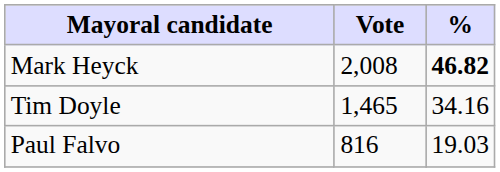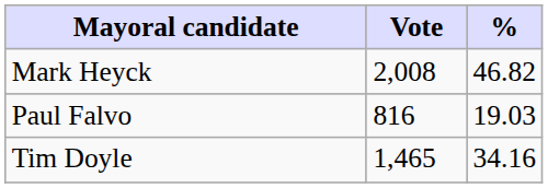Mark Heyck | %: bold -> normal
rows swapped: Tim Doyle <-> Paul Falvo
